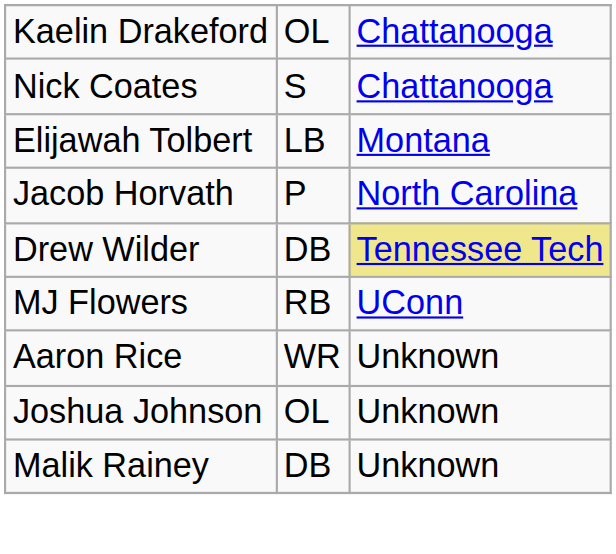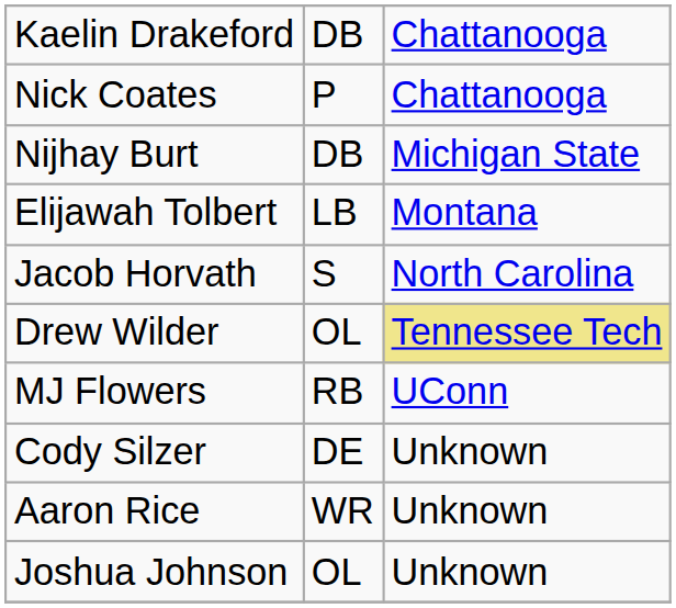Kaelin Drakeford | column 2: OL -> DB
Nick Coates | column 2: S -> P
+ row: Nijhay Burt | DB | Michigan State
Jacob Horvath | column 2: P -> S
Drew Wilder | column 2: DB -> OL
+ row: Cody Silzer | DE | Unknown
- row: Malik Rainey | DB | Unknown
